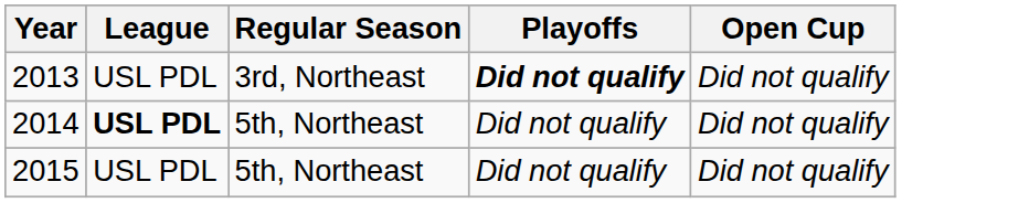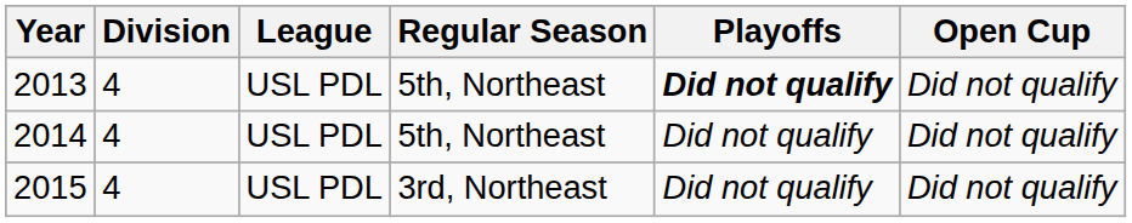+ column: Division | 4 | 4 | 4
2013 | Regular Season: 3rd, Northeast -> 5th, Northeast
2014 | League: bold -> normal
2015 | Regular Season: 5th, Northeast -> 3rd, Northeast
